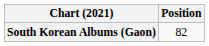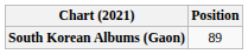South Korean Albums (Gaon) | Position: 82 -> 89
